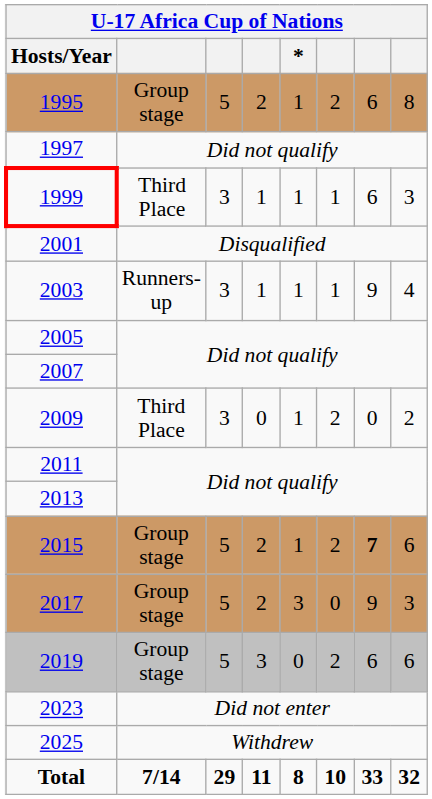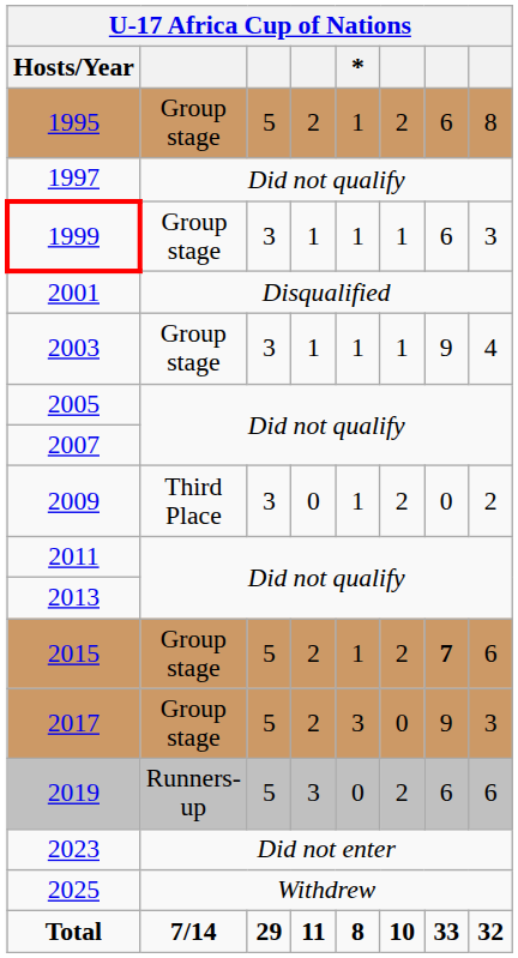1999 | column 2: Third Place -> Group stage
2003 | column 2: Runners-up -> Group stage
2019 | column 2: Group stage -> Runners-up
